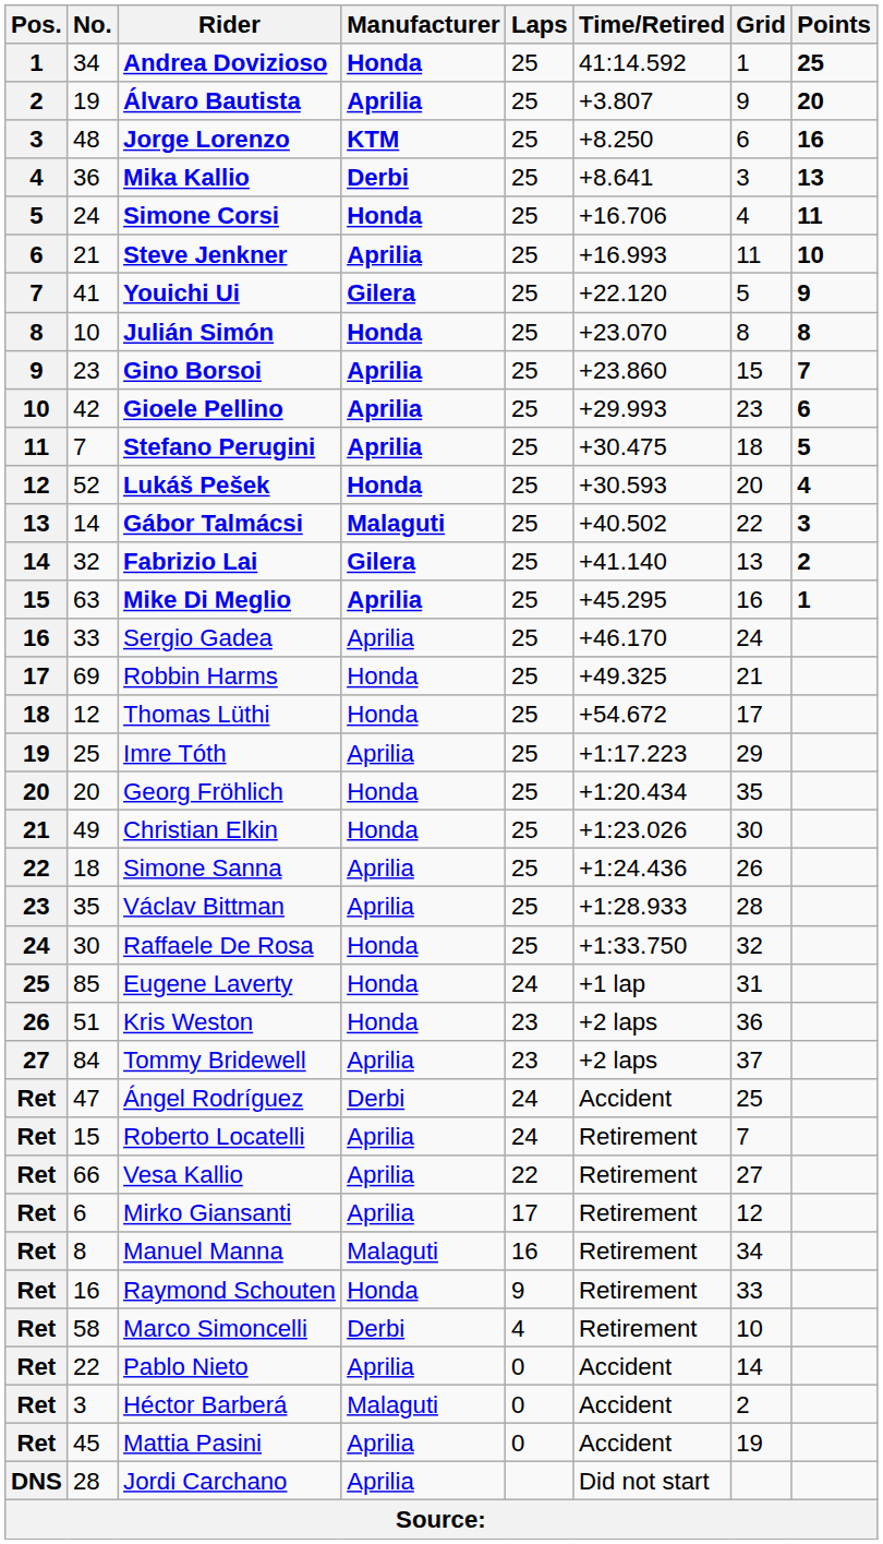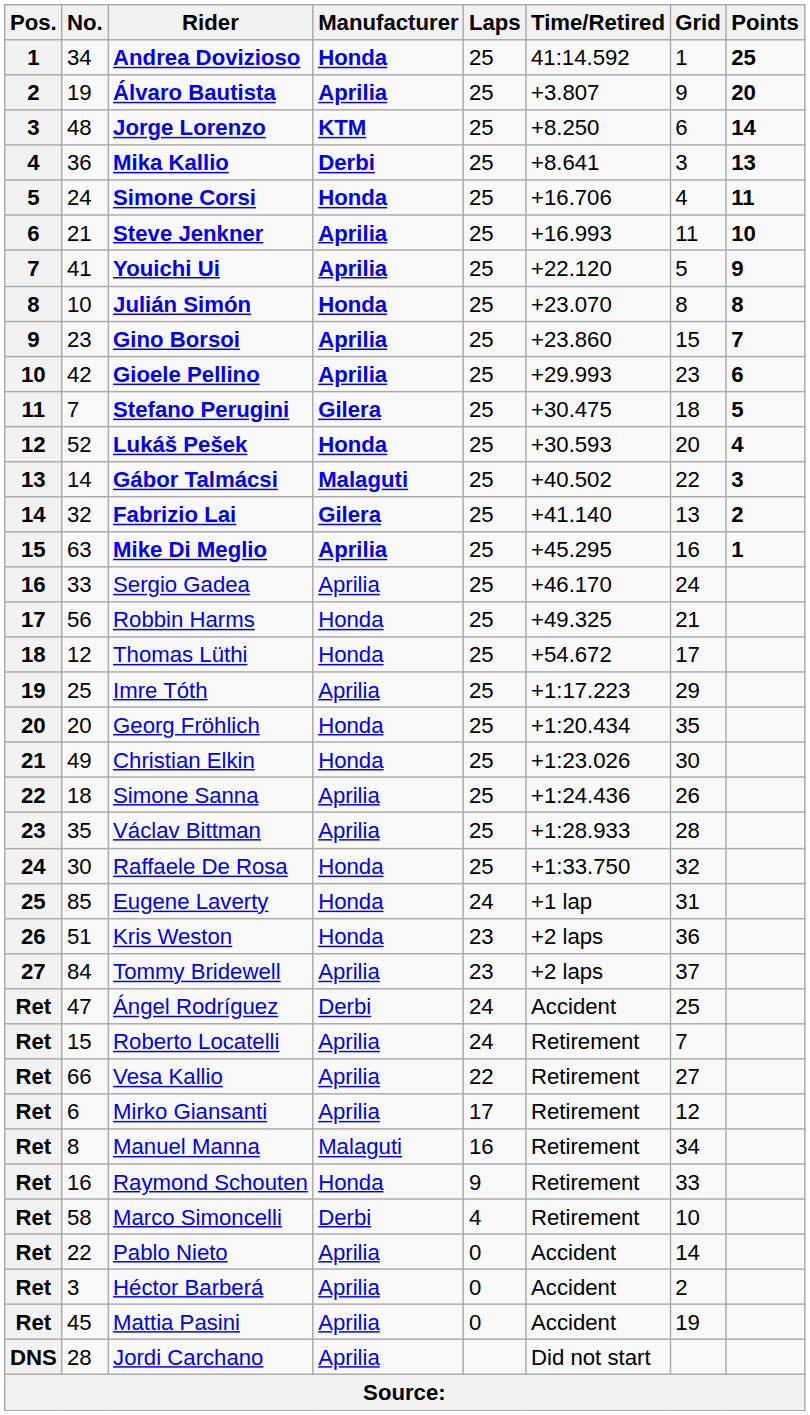Jorge Lorenzo | Points: 16 -> 14
Youichi Ui | Manufacturer: Gilera -> Aprilia
Stefano Perugini | Manufacturer: Aprilia -> Gilera
Robbin Harms | No.: 69 -> 56
Héctor Barberá | Manufacturer: Malaguti -> Aprilia
